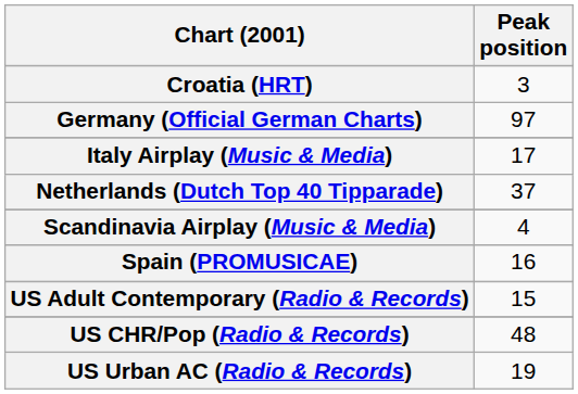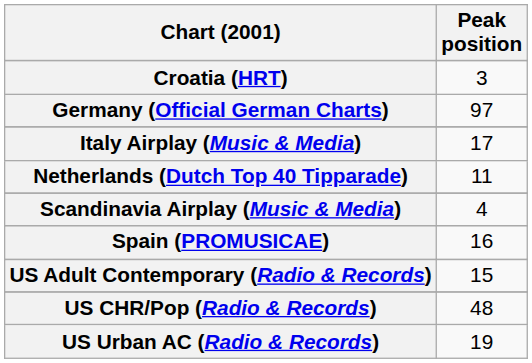Netherlands (Dutch Top 40 Tipparade) | Peak position: 37 -> 11
